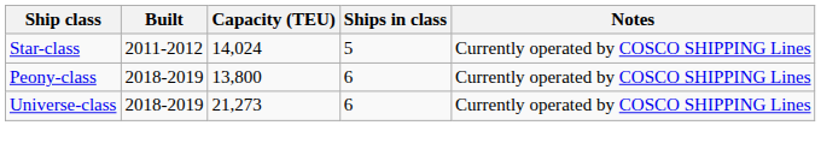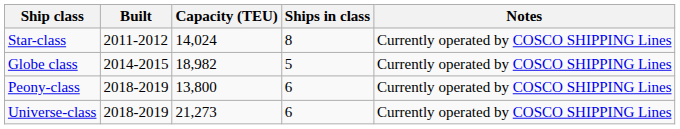Star-class | Ships in class: 5 -> 8
+ row: Globe class | 2014-2015 | 18,982 | 5 | Currently operated by COSCO SHIPPING Lines
